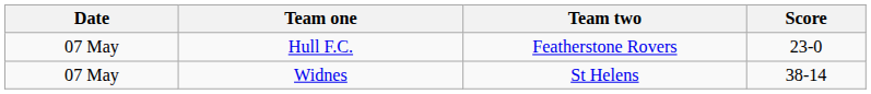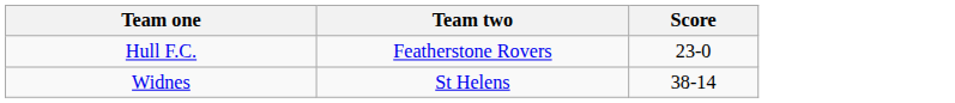- column: Date | 07 May | 07 May
